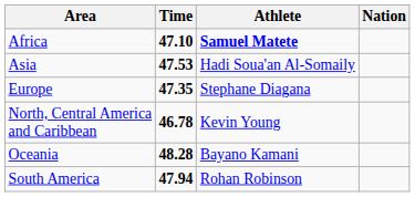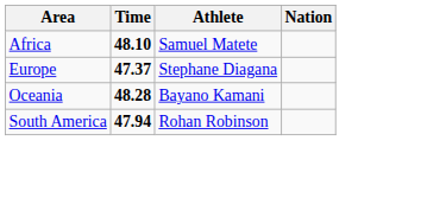Africa | Time: 47.10 -> 48.10
Africa | Athlete: bold -> normal
- row: Asia | 47.53 | Hadi Soua'an Al-Somaily
Europe | Time: 47.35 -> 47.37
- row: North, Central America and Caribbean | 46.78 | Kevin Young
